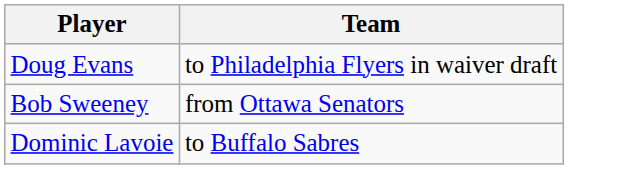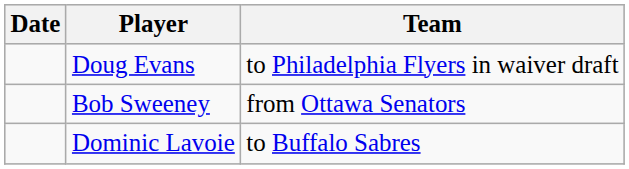+ column: Date
